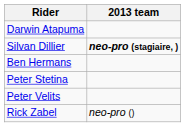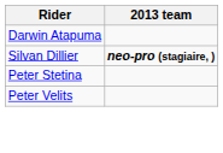- row: Ben Hermans
- row: Rick Zabel | neo-pro ()
